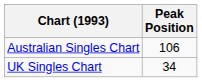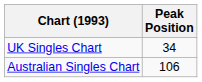rows swapped: Australian Singles Chart <-> UK Singles Chart
